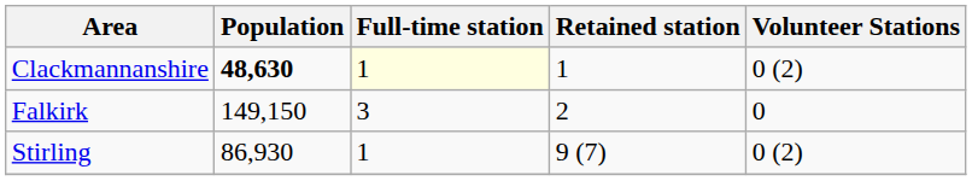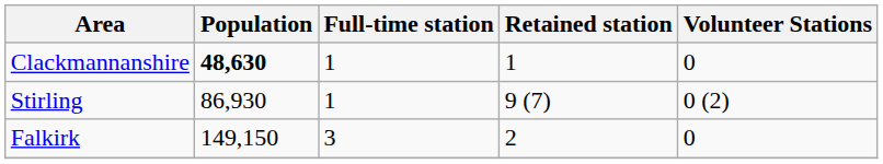Clackmannanshire | Full-time station: lightyellow background -> no background
Clackmannanshire | Volunteer Stations: 0 (2) -> 0
rows swapped: Falkirk <-> Stirling
